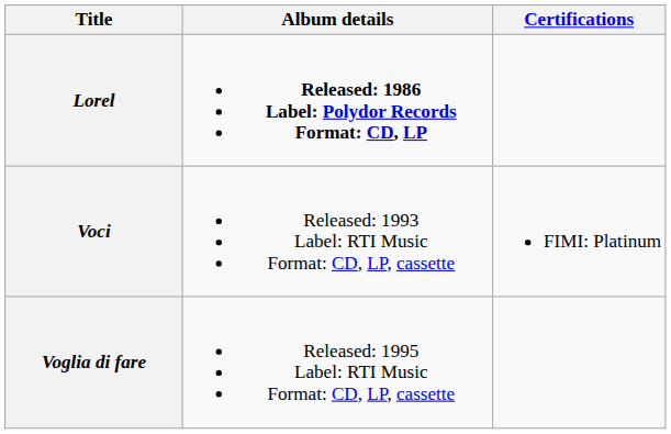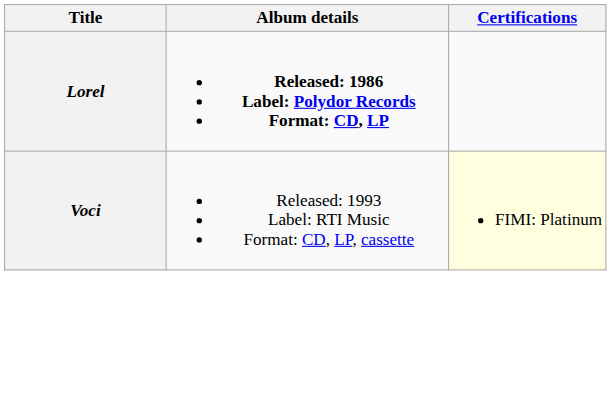Voci | Certifications: no background -> lightyellow background
- row: Voglia di fare | Released: 1995 Label: RTI Music Format: CD, LP, cassette
